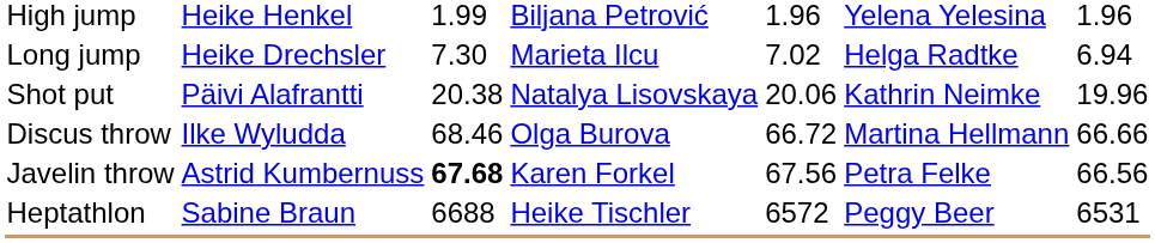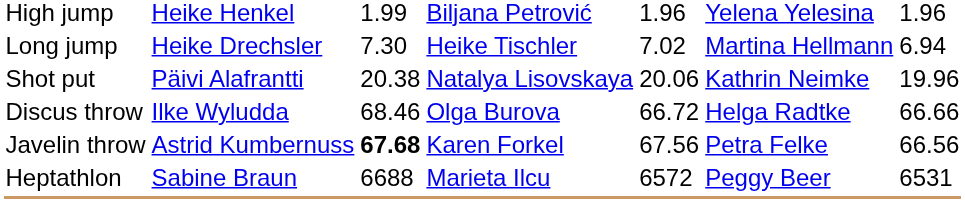Long jump | column 4: Marieta Ilcu -> Heike Tischler
Long jump | column 6: Helga Radtke -> Martina Hellmann
Discus throw | column 6: Martina Hellmann -> Helga Radtke
Heptathlon | column 4: Heike Tischler -> Marieta Ilcu
